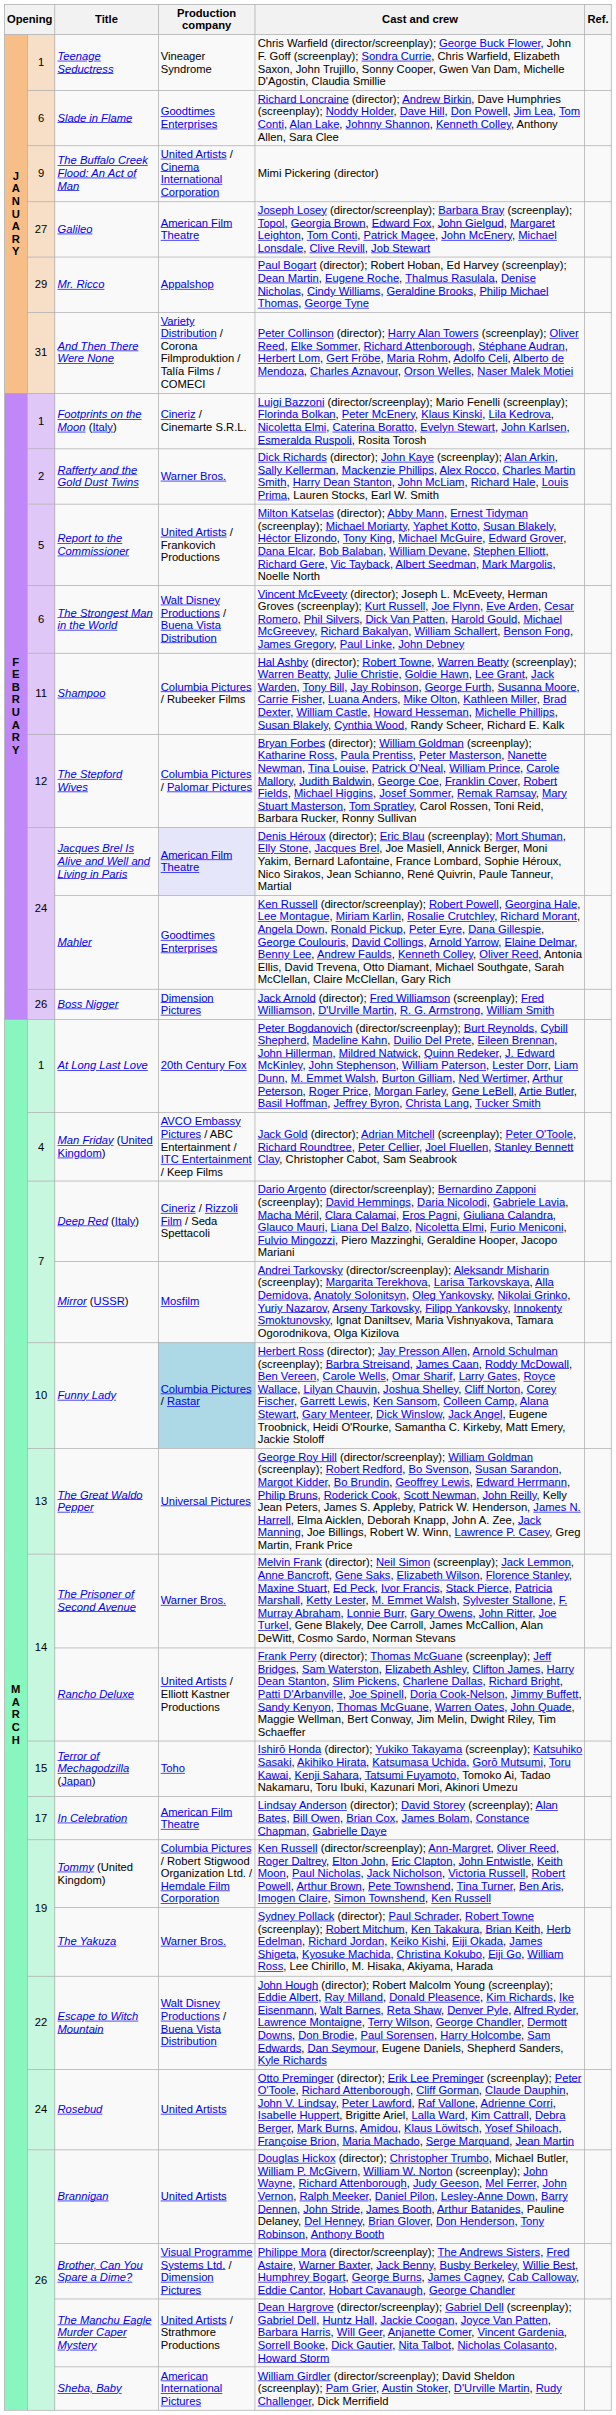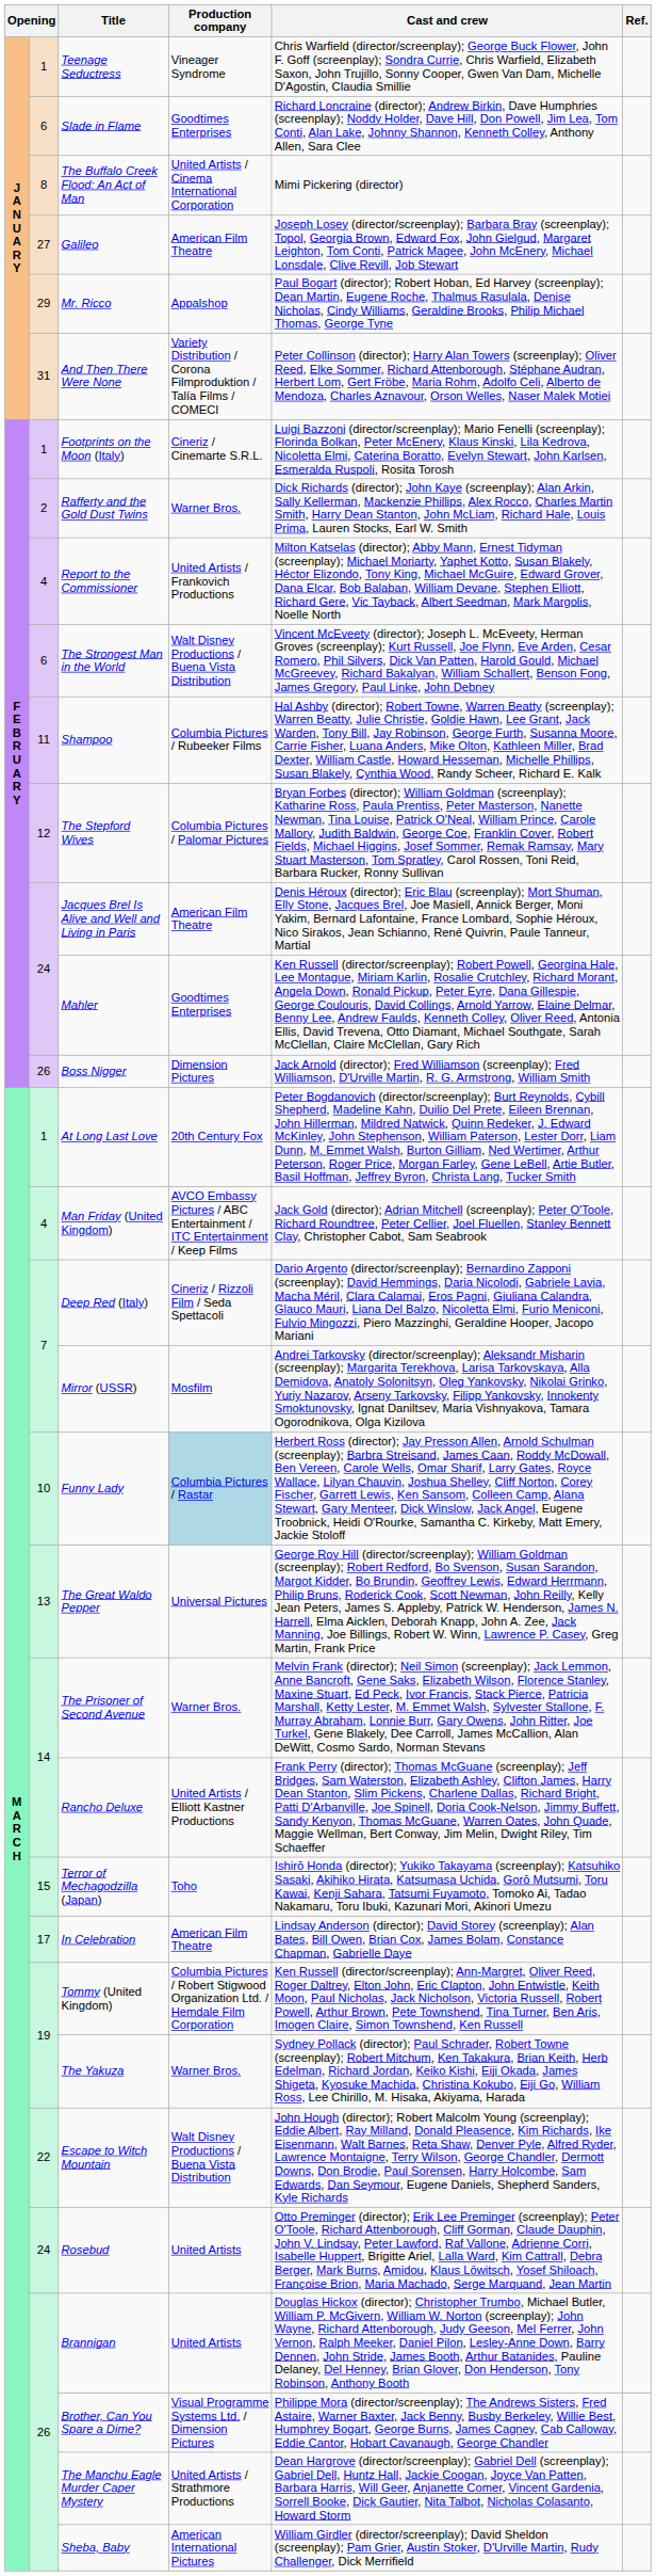The Buffalo Creek Flood: An Act of Man | column 2: 9 -> 8
Report to the Commissioner | column 2: 5 -> 4
Jacques Brel Is Alive and Well and Living in Paris | Production company: lavender background -> no background
